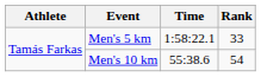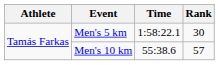Men's 5 km | Rank: 33 -> 30
Men's 10 km | Rank: 54 -> 57
